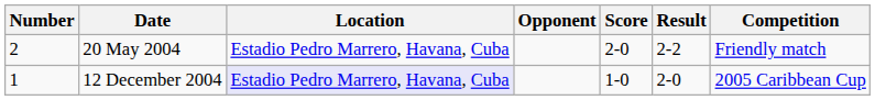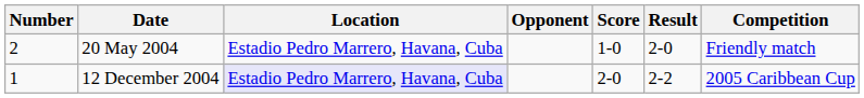20 May 2004 | Score: 2-0 -> 1-0
20 May 2004 | Result: 2-2 -> 2-0
12 December 2004 | Score: 1-0 -> 2-0
12 December 2004 | Result: 2-0 -> 2-2
